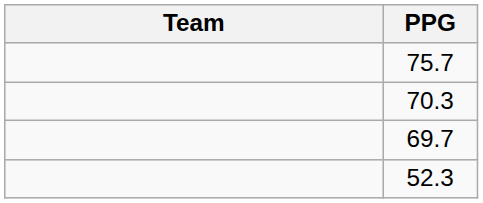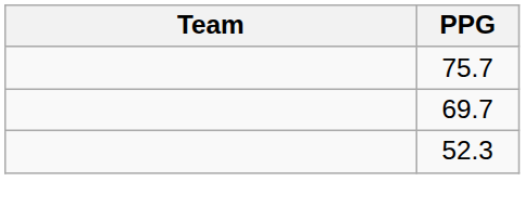- row: 70.3
